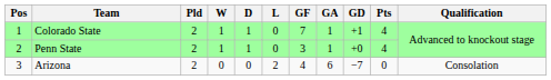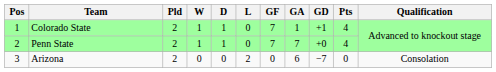Penn State | GF: 3 -> 7
Penn State | GA: 1 -> 7
Arizona | GF: 4 -> 0
